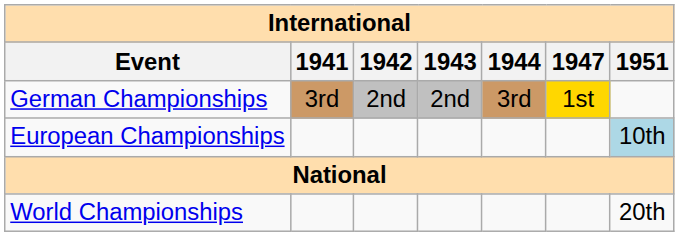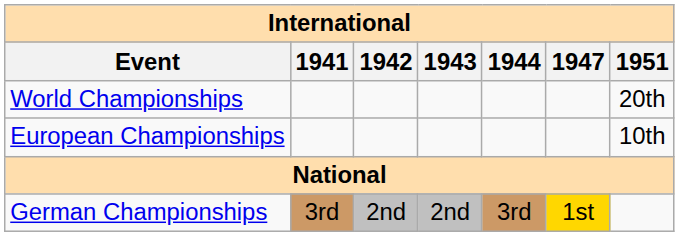rows swapped: World Championships <-> German Championships
European Championships | 1951: lightblue background -> no background
